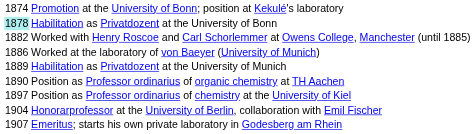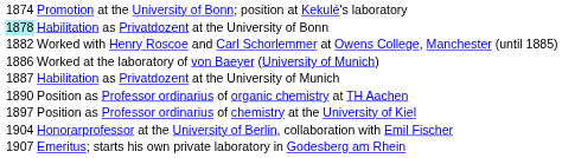Habilitation as Privatdozent at the University of Munich | column 1: 1889 -> 1887
